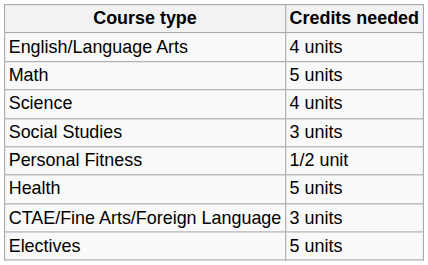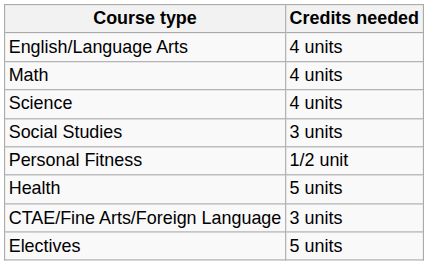Math | Credits needed: 5 units -> 4 units
